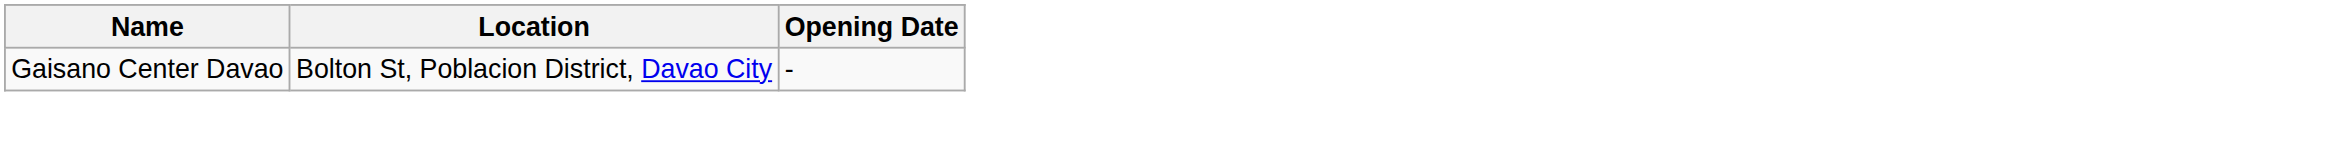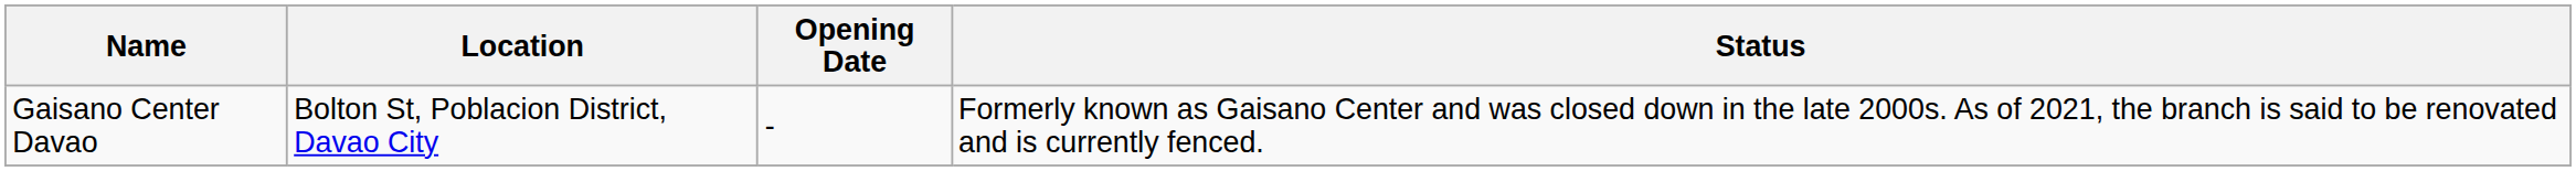+ column: Status | Formerly known as Gaisano Center and was closed down in the late 2000s. As of 2021, the branch is said to be renovated and is currently fenced.
